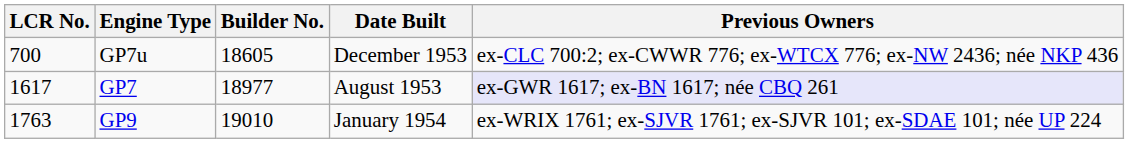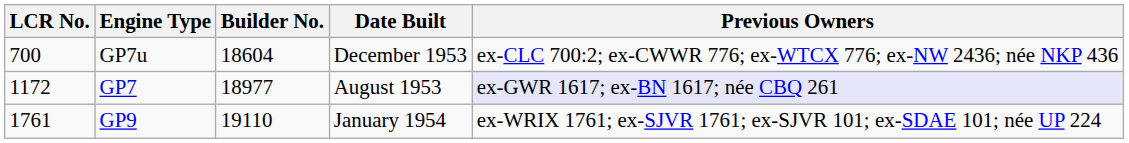GP7u | Builder No.: 18605 -> 18604
GP7 | LCR No.: 1617 -> 1172
GP9 | LCR No.: 1763 -> 1761
GP9 | Builder No.: 19010 -> 19110
